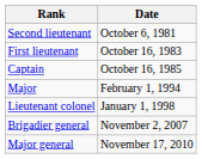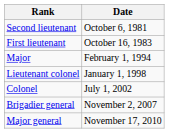- row: Captain | October 16, 1985
+ row: Colonel | July 1, 2002
